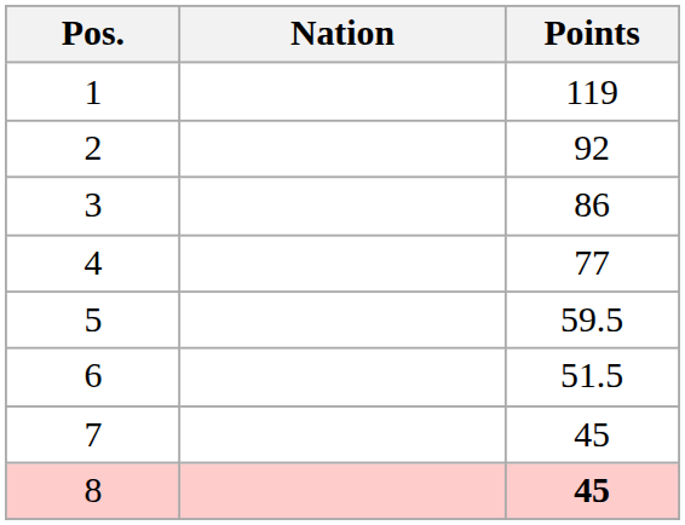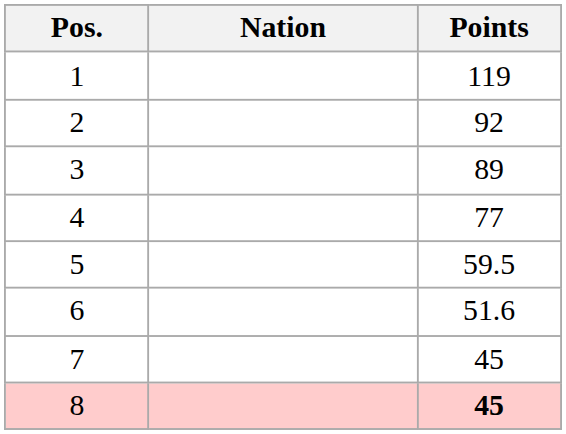3 | Points: 86 -> 89
6 | Points: 51.5 -> 51.6
